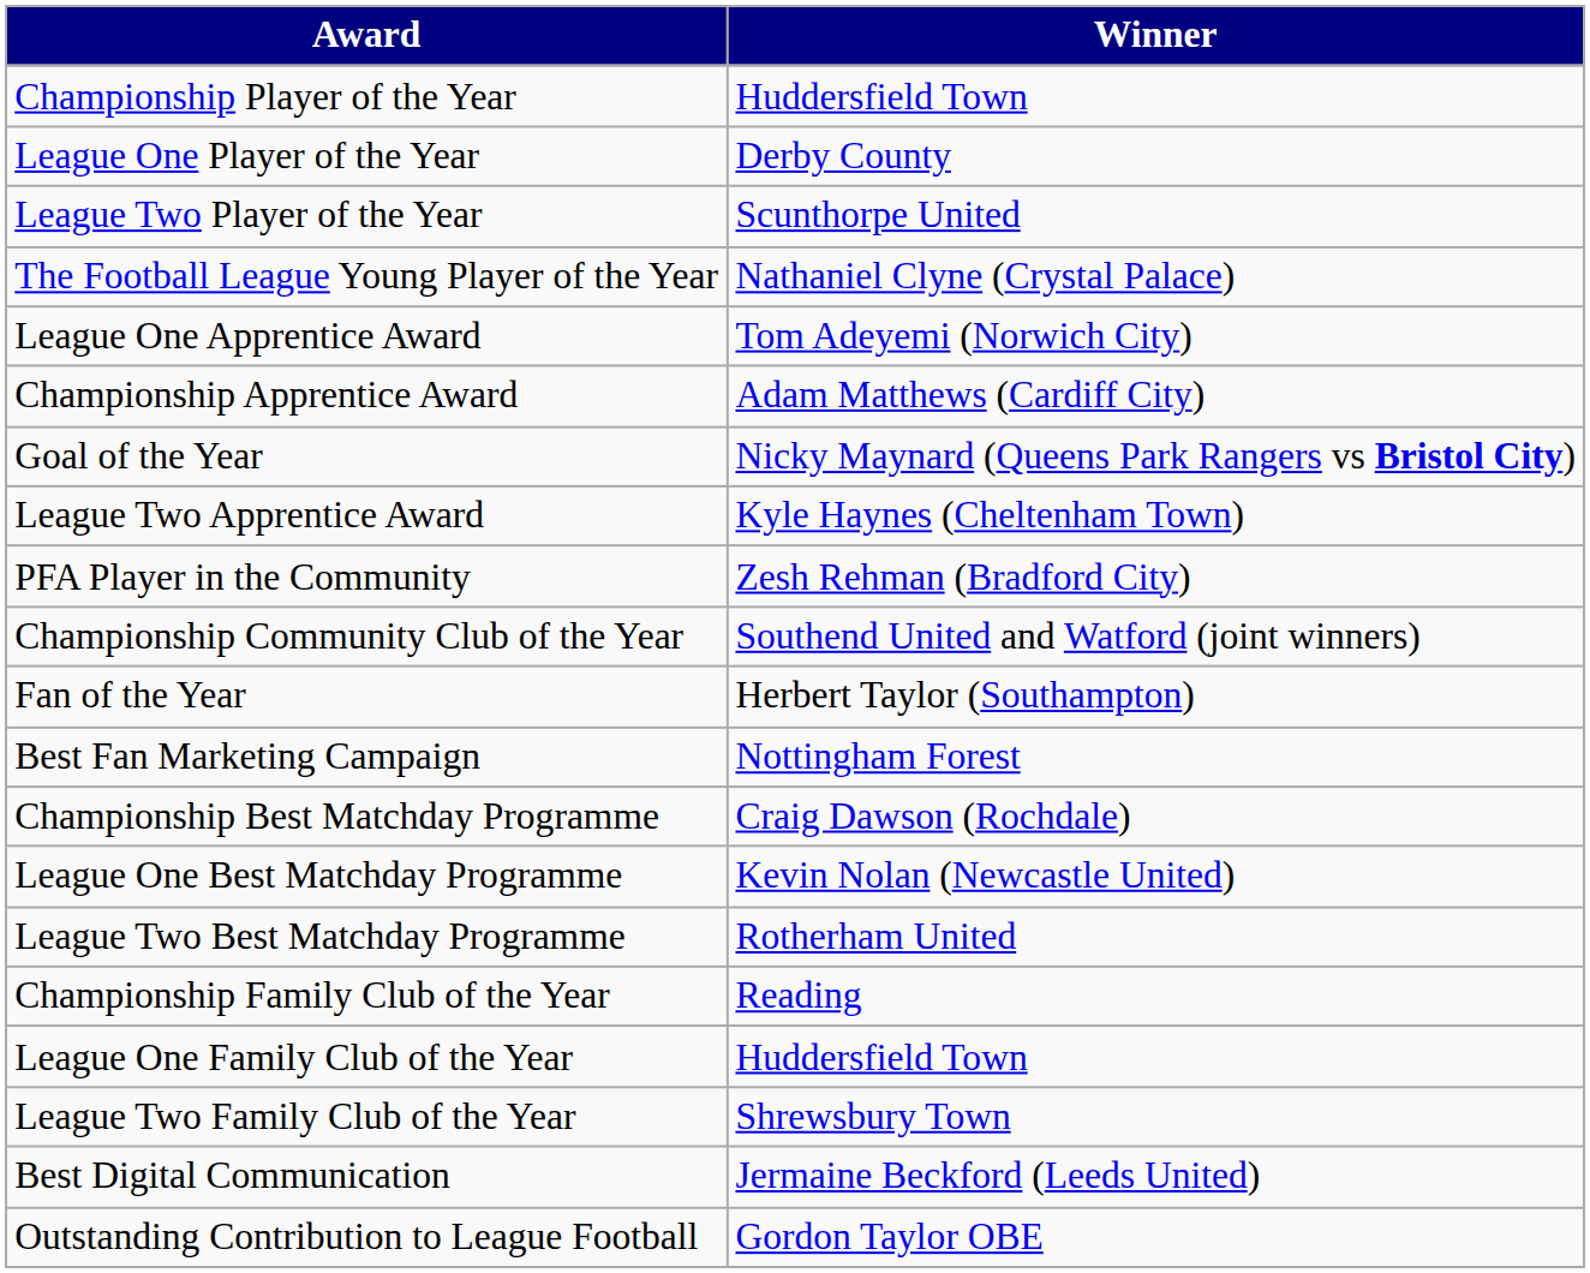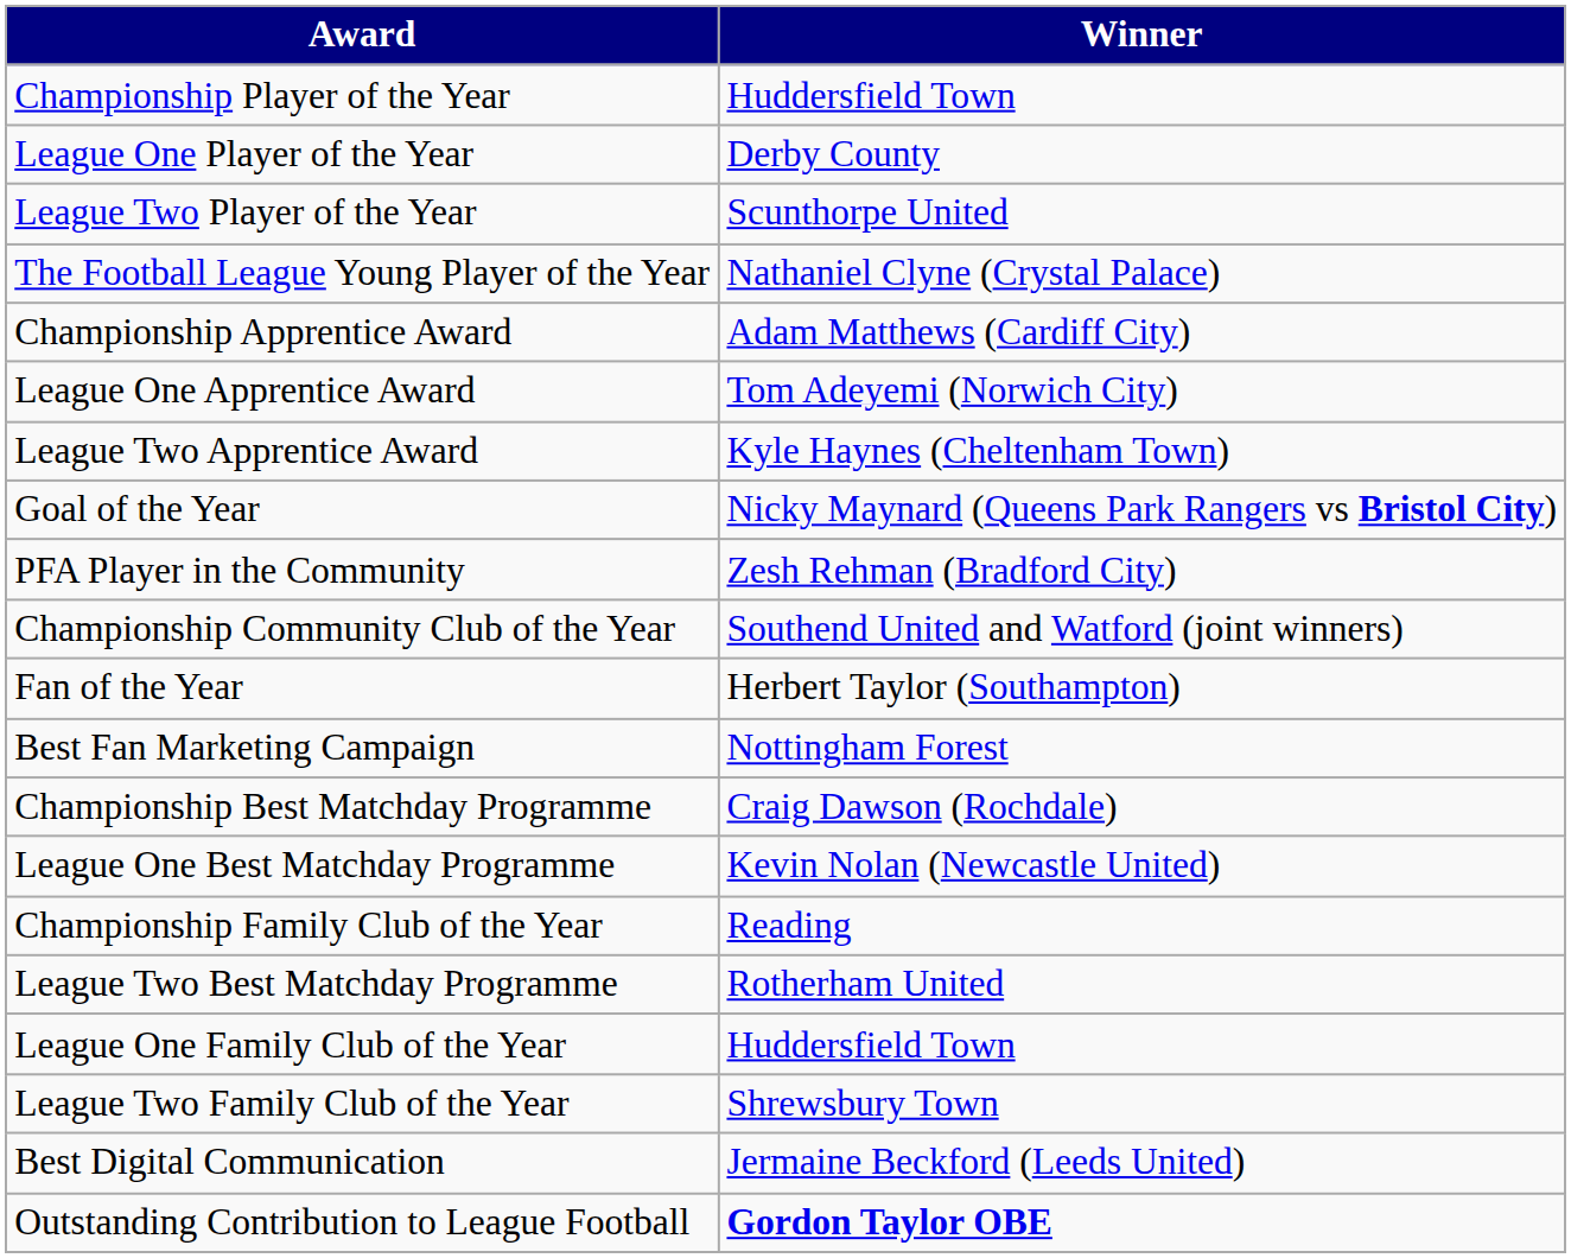rows swapped: Championship Apprentice Award <-> League One Apprentice Award
rows swapped: League Two Apprentice Award <-> Goal of the Year
rows swapped: League Two Best Matchday Programme <-> Championship Family Club of the Year
Outstanding Contribution to League Football | Winner: normal -> bold
